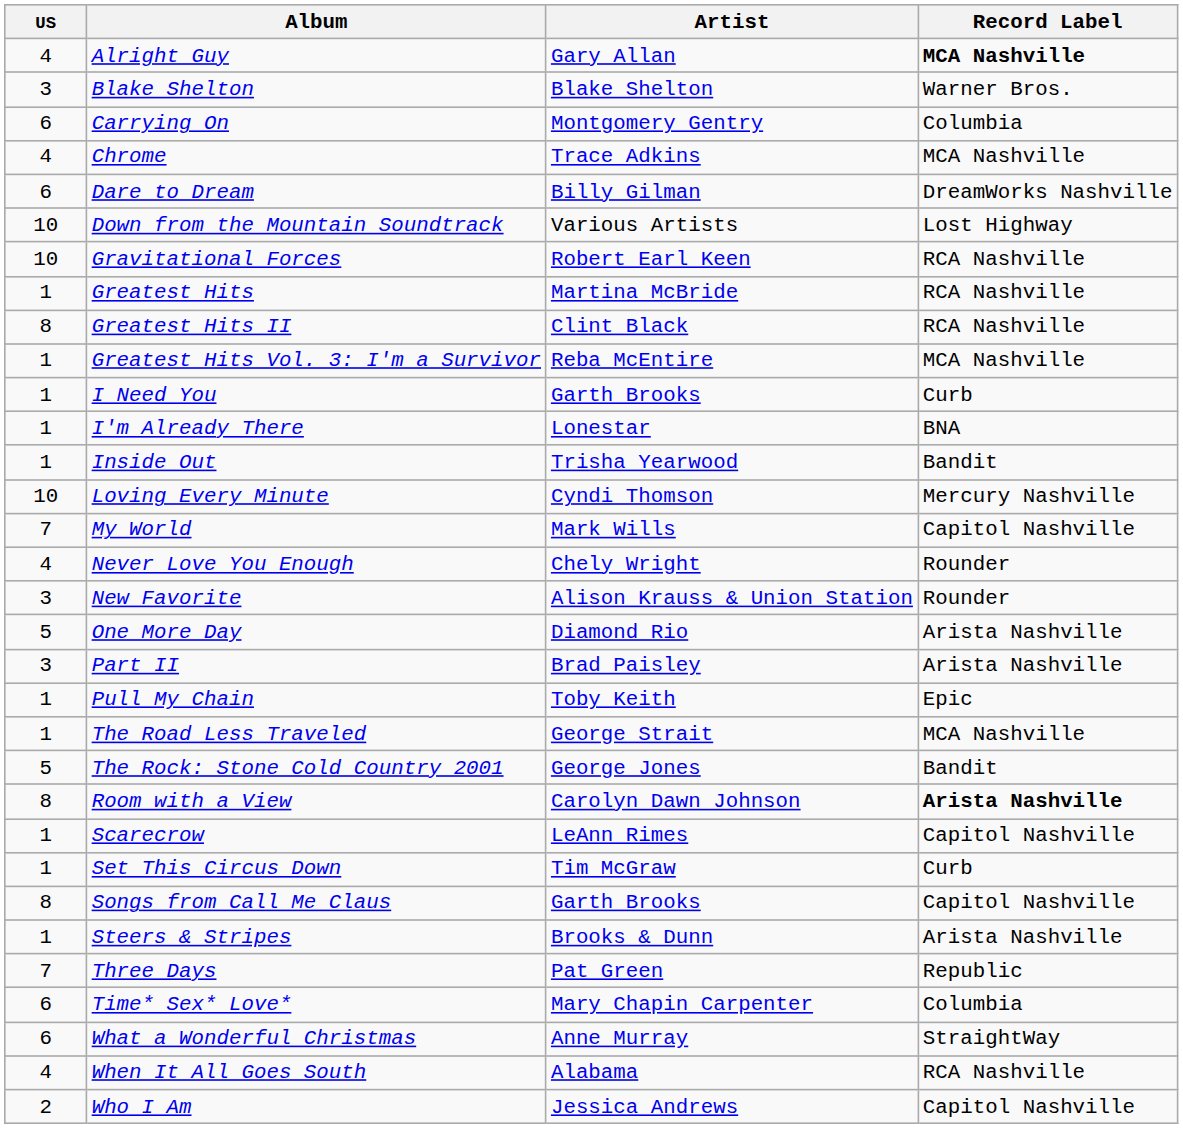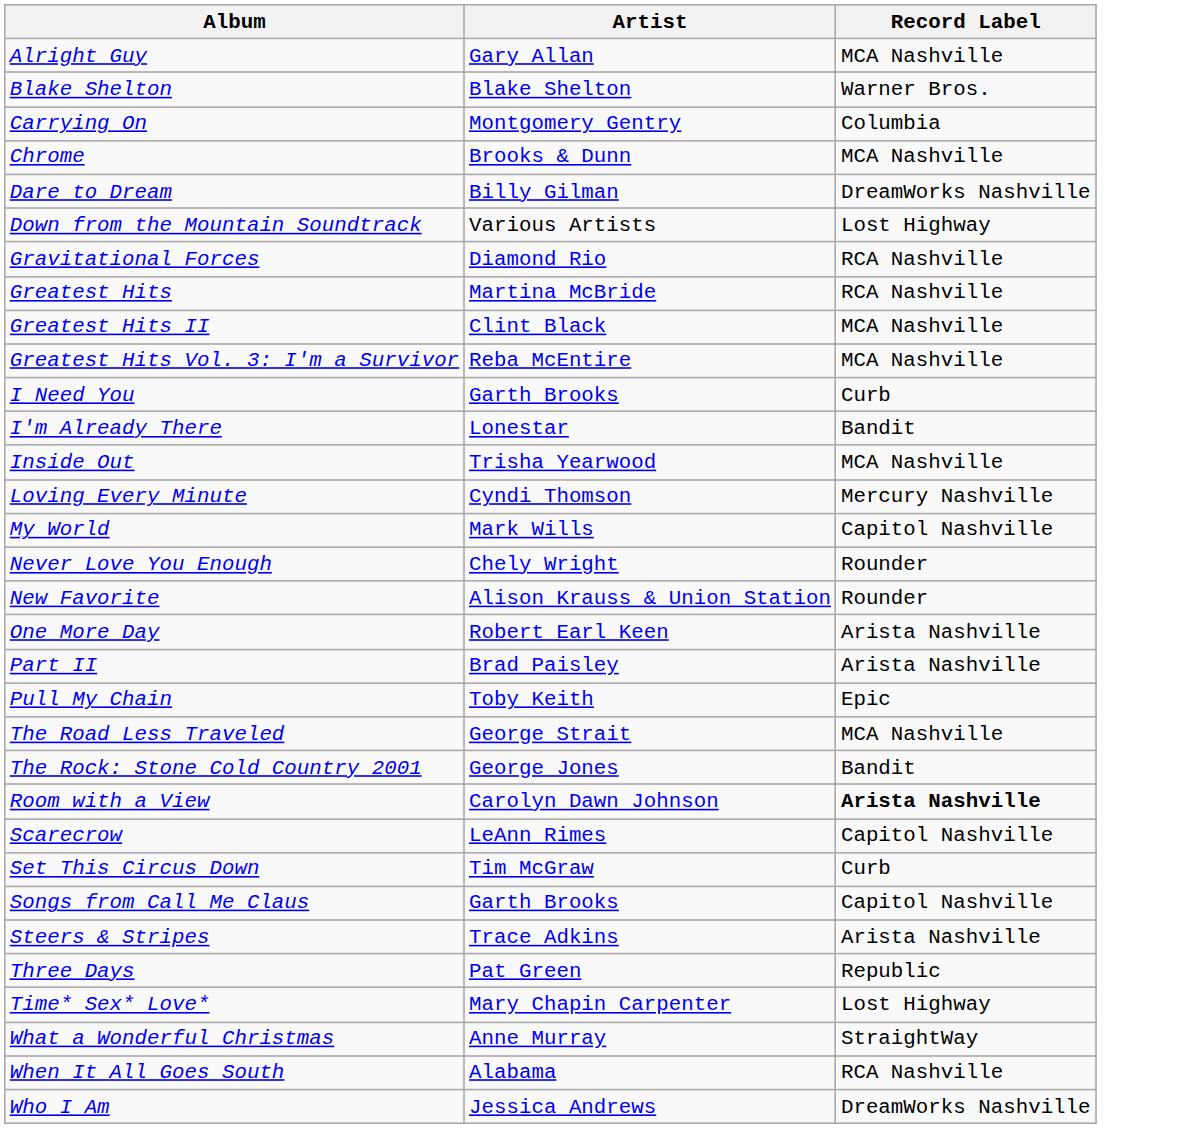- column: US | 4 | 3 | 6 | 4 | 6 | 10 | 10 | 1 | 8 | 1 | 1 | 1 | 1 | 10 | 7 | 4 | 3 | 5 | 3 | 1 | 1 | 5 | 8 | 1 | 1 | 8 | 1 | 7 | 6 | 6 | 4 | 2
Alright Guy | Record Label: bold -> normal
Chrome | Artist: Trace Adkins -> Brooks & Dunn
Gravitational Forces | Artist: Robert Earl Keen -> Diamond Rio
Greatest Hits II | Record Label: RCA Nashville -> MCA Nashville
I'm Already There | Record Label: BNA -> Bandit
Inside Out | Record Label: Bandit -> MCA Nashville
One More Day | Artist: Diamond Rio -> Robert Earl Keen
Steers & Stripes | Artist: Brooks & Dunn -> Trace Adkins
Time* Sex* Love* | Record Label: Columbia -> Lost Highway
Who I Am | Record Label: Capitol Nashville -> DreamWorks Nashville
